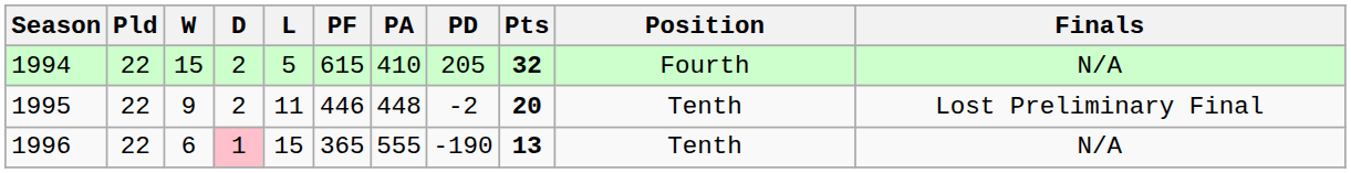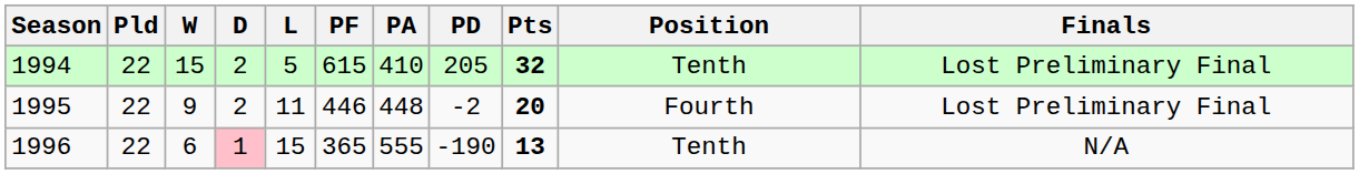1994 | Position: Fourth -> Tenth
1994 | Finals: N/A -> Lost Preliminary Final
1995 | Position: Tenth -> Fourth
